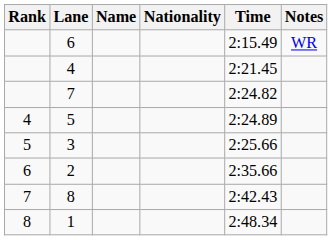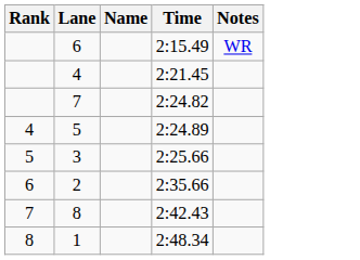- column: Nationality
